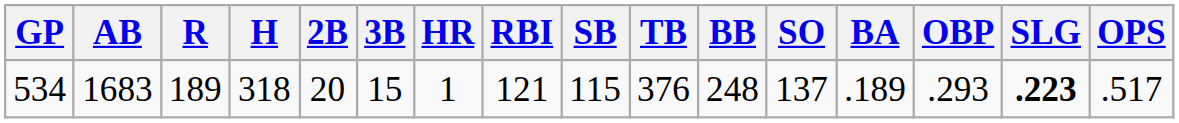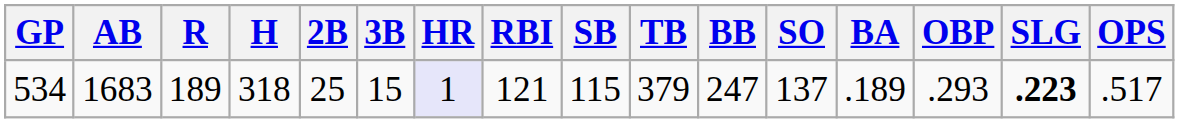534 | 2B: 20 -> 25
534 | HR: no background -> lavender background
534 | TB: 376 -> 379
534 | BB: 248 -> 247
